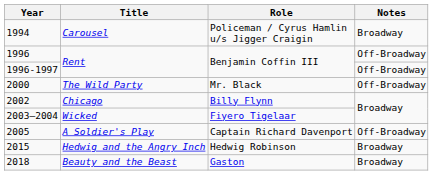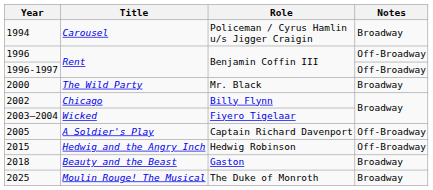The Wild Party | Notes: Off-Broadway -> Broadway
Hedwig and the Angry Inch | Notes: Broadway -> Off-Broadway
+ row: 2025 | Moulin Rouge! The Musical | The Duke of Monroth | Broadway
